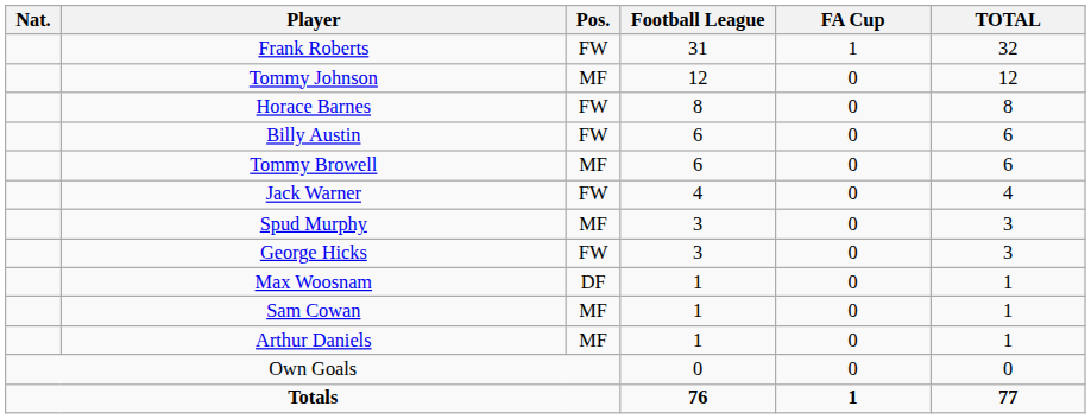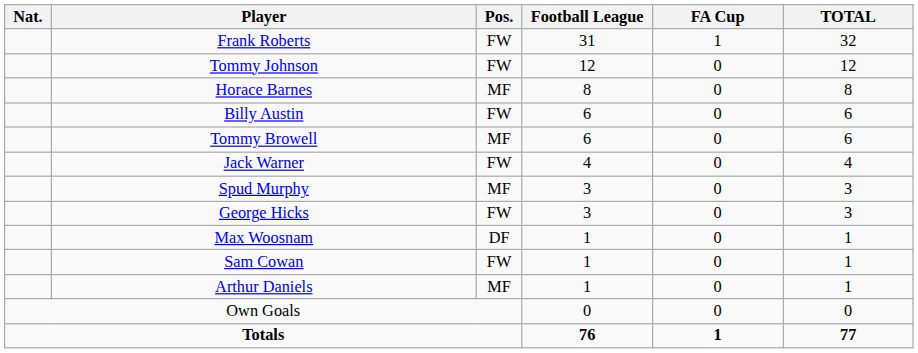Tommy Johnson | Pos.: MF -> FW
Horace Barnes | Pos.: FW -> MF
Sam Cowan | Pos.: MF -> FW
